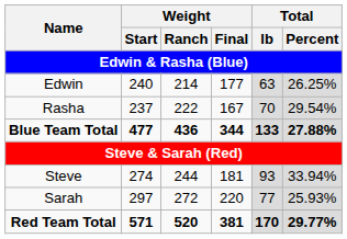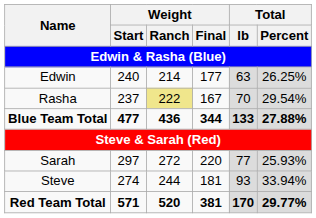Rasha | Weight / Ranch: no background -> khaki background
rows swapped: Steve <-> Sarah
